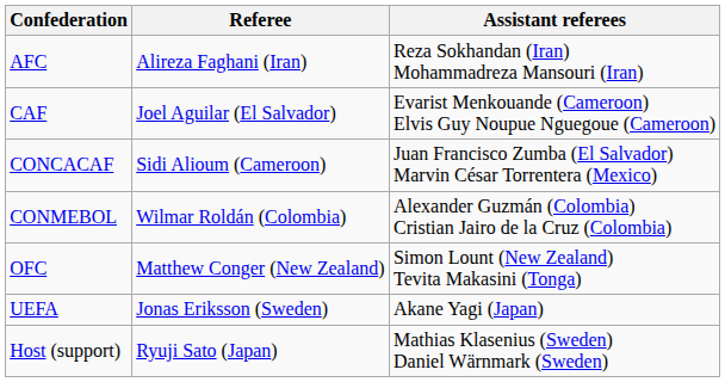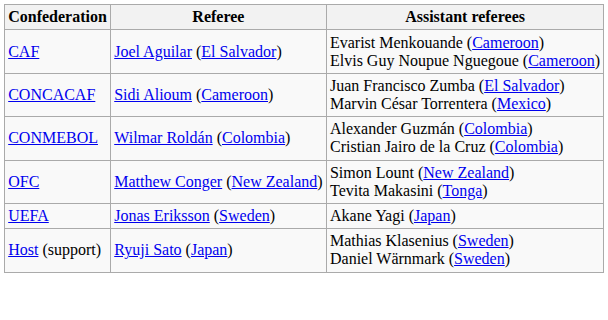- row: AFC | Alireza Faghani (Iran) | Reza Sokhandan (Iran) Mohammadreza Mansouri (Iran)
